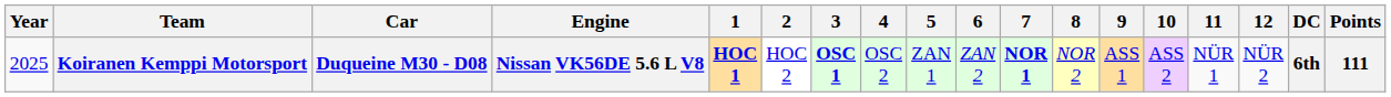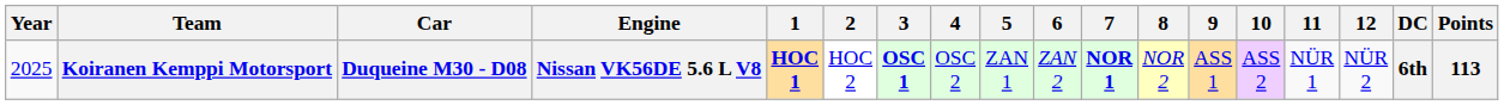Koiranen Kemppi Motorsport | Points: 111 -> 113
